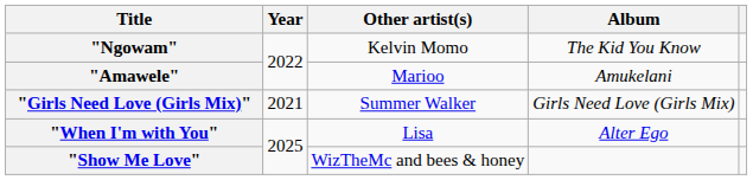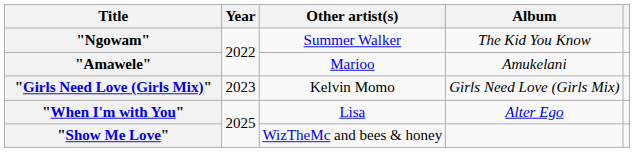"Ngowam" | Other artist(s): Kelvin Momo -> Summer Walker
"Girls Need Love (Girls Mix)" | Year: 2021 -> 2023
"Girls Need Love (Girls Mix)" | Other artist(s): Summer Walker -> Kelvin Momo
